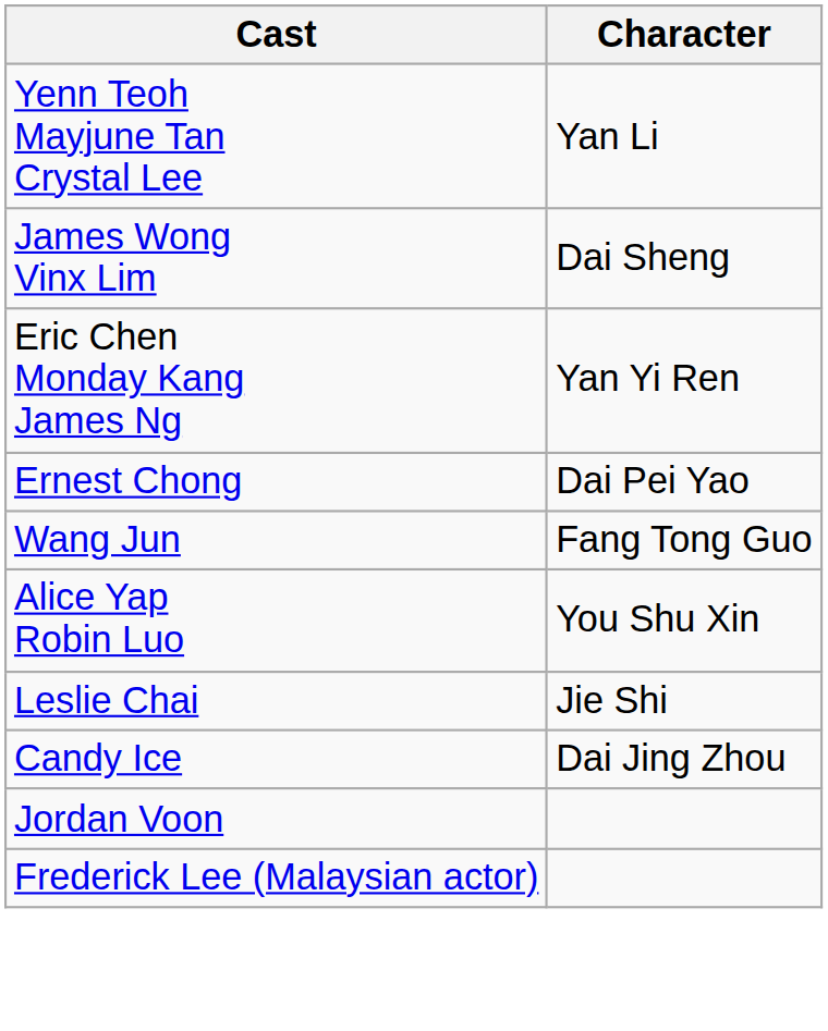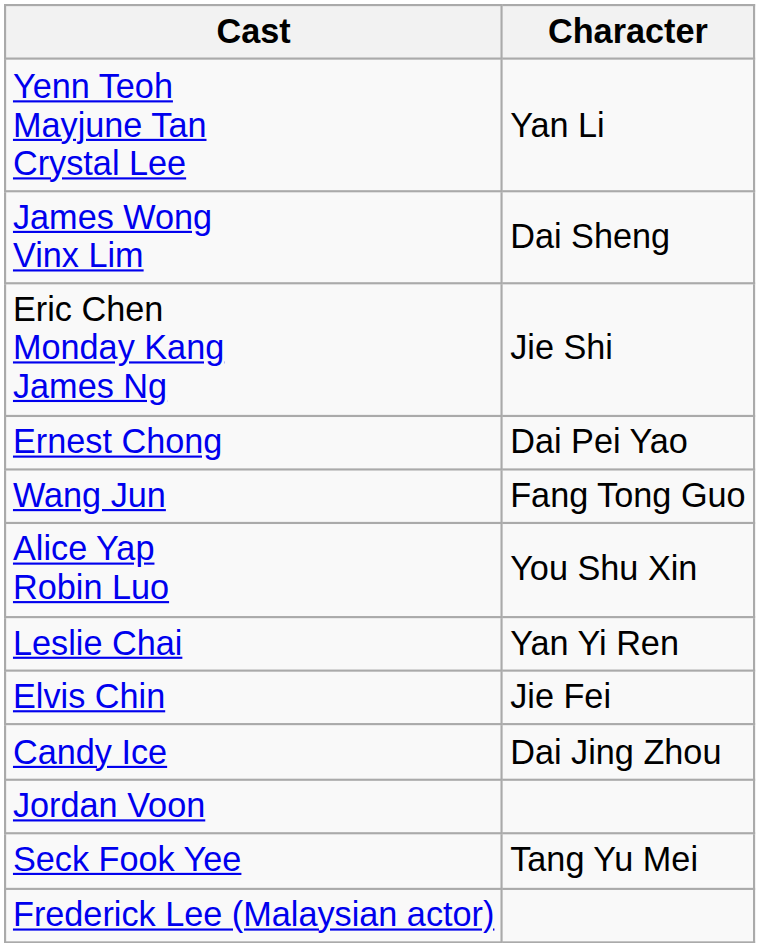Eric Chen Monday Kang James Ng | Character: Yan Yi Ren -> Jie Shi
Leslie Chai | Character: Jie Shi -> Yan Yi Ren
+ row: Elvis Chin | Jie Fei
+ row: Seck Fook Yee | Tang Yu Mei
